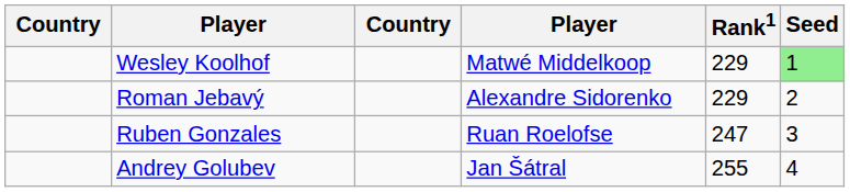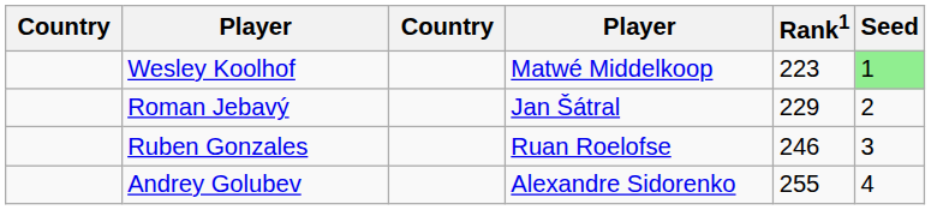Wesley Koolhof | Rank1: 229 -> 223
Roman Jebavý | column 4: Alexandre Sidorenko -> Jan Šátral
Ruben Gonzales | Rank1: 247 -> 246
Andrey Golubev | column 4: Jan Šátral -> Alexandre Sidorenko
